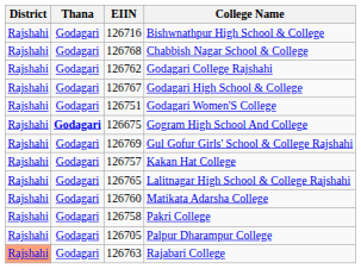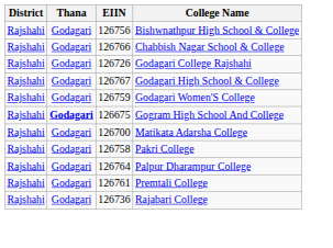Bishwnathpur High School & College | EIIN: 126716 -> 126756
Chabbish Nagar School & College | EIIN: 126768 -> 126766
Godagari College Rajshahi | EIIN: 126762 -> 126726
Godagari Women'S College | EIIN: 126751 -> 126759
- row: Rajshahi | Godagari | 126769 | Gul Gofur Girls' School & College Rajshahi
- row: Rajshahi | Godagari | 126757 | Kakan Hat College
- row: Rajshahi | Godagari | 126765 | Lalitnagar High School & College Rajshahi
Matikata Adarsha College | EIIN: 126760 -> 126700
Palpur Dharampur College | EIIN: 126705 -> 126764
+ row: Rajshahi | Godagari | 126761 | Premtali College
Rajabari College | District: lightsalmon background -> no background
Rajabari College | EIIN: 126763 -> 126736
